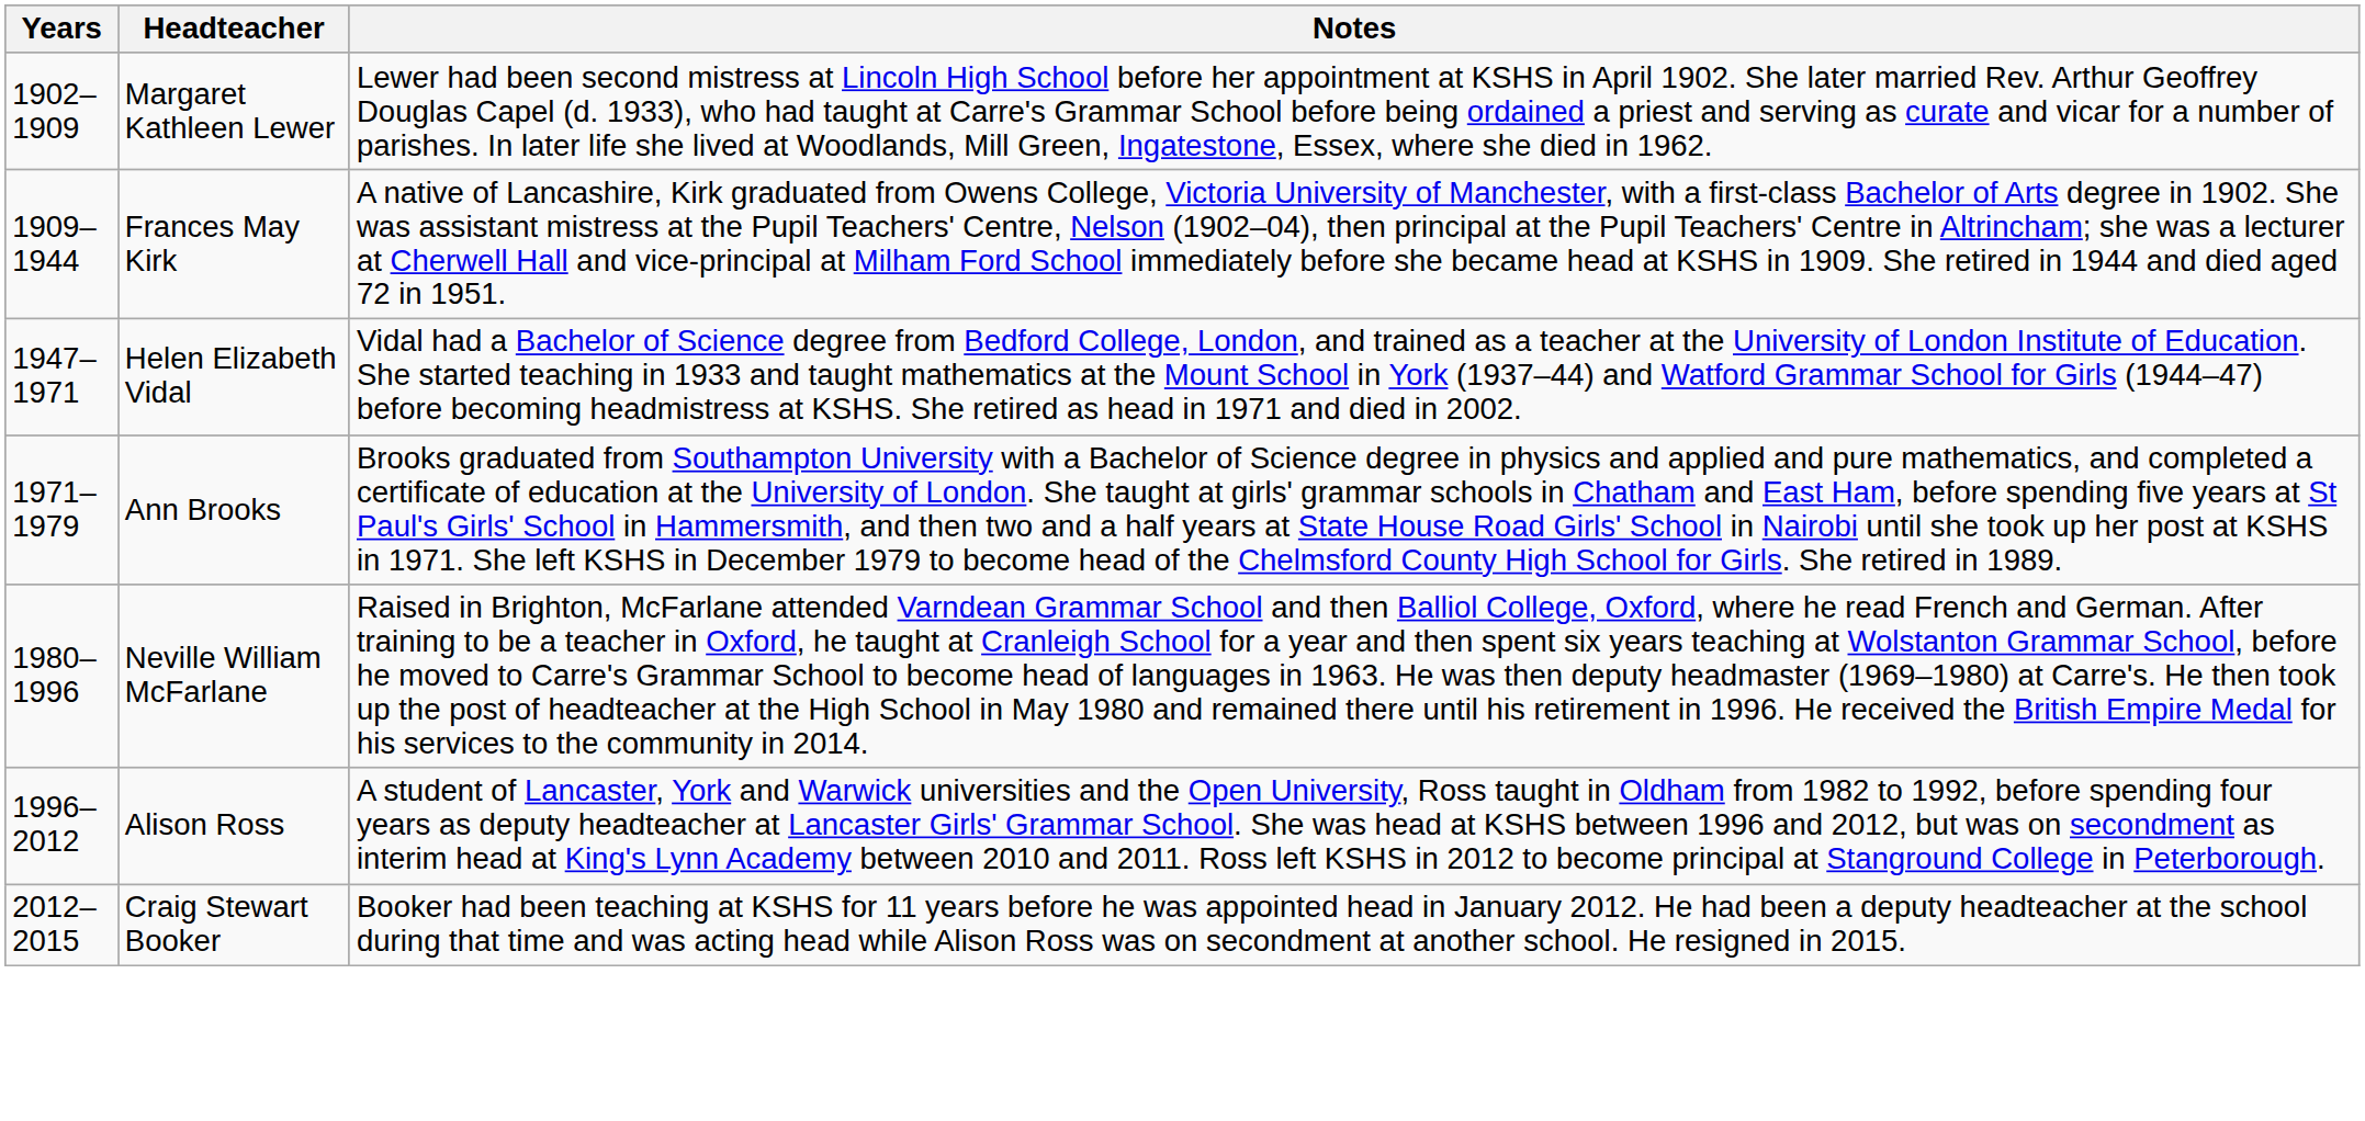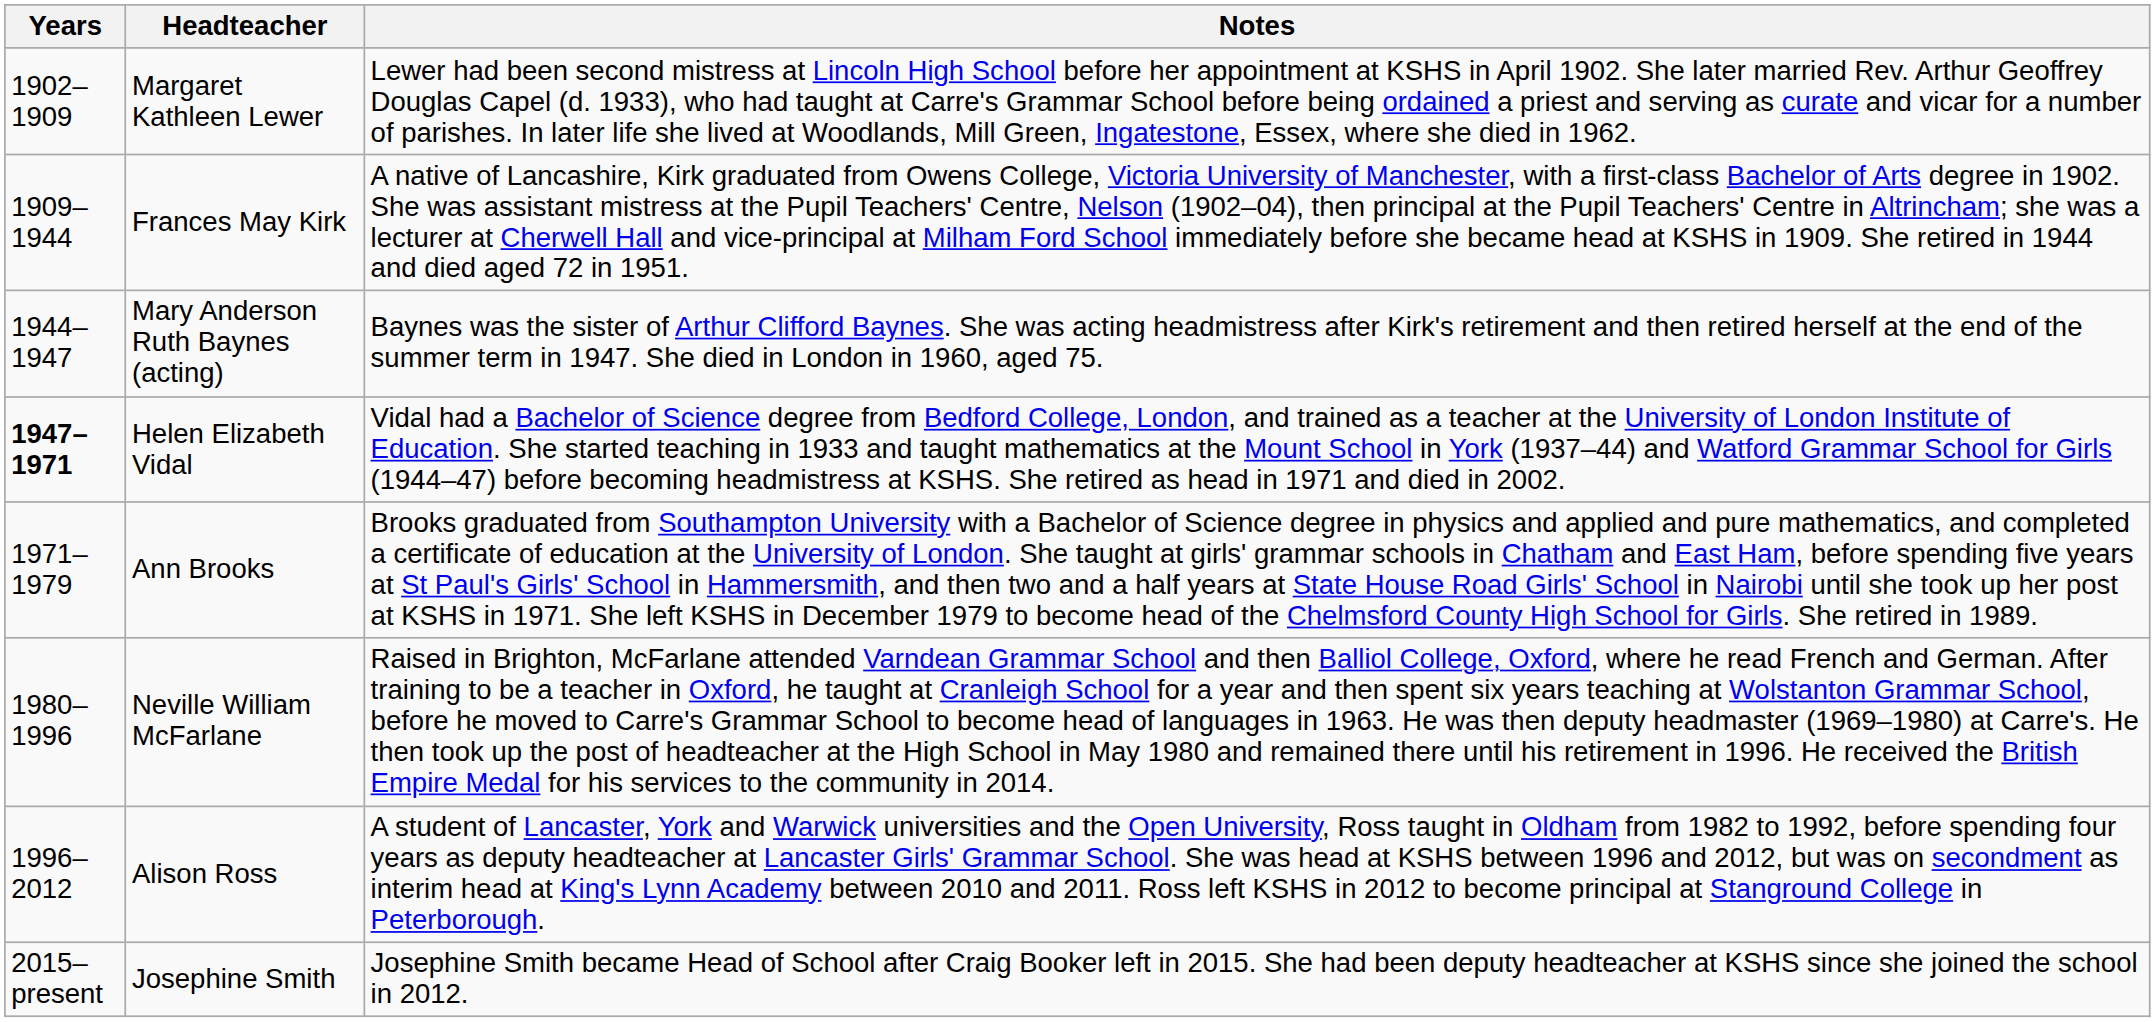+ row: 1944–1947 | Mary Anderson Ruth Baynes (acting) | Baynes was the sister of Arthur Clifford Baynes. She was acting headmistress after Kirk's retirement and then retired herself at the end of the summer term in 1947. She died in London in 1960, aged 75.
Helen Elizabeth Vidal | Years: normal -> bold
- row: 2012–2015 | Craig Stewart Booker | Booker had been teaching at KSHS for 11 years before he was appointed head in January 2012. He had been a deputy headteacher at the school during that time and was acting head while Alison Ross was on secondment at another school. He resigned in 2015.
+ row: 2015–present | Josephine Smith | Josephine Smith became Head of School after Craig Booker left in 2015. She had been deputy headteacher at KSHS since she joined the school in 2012.
